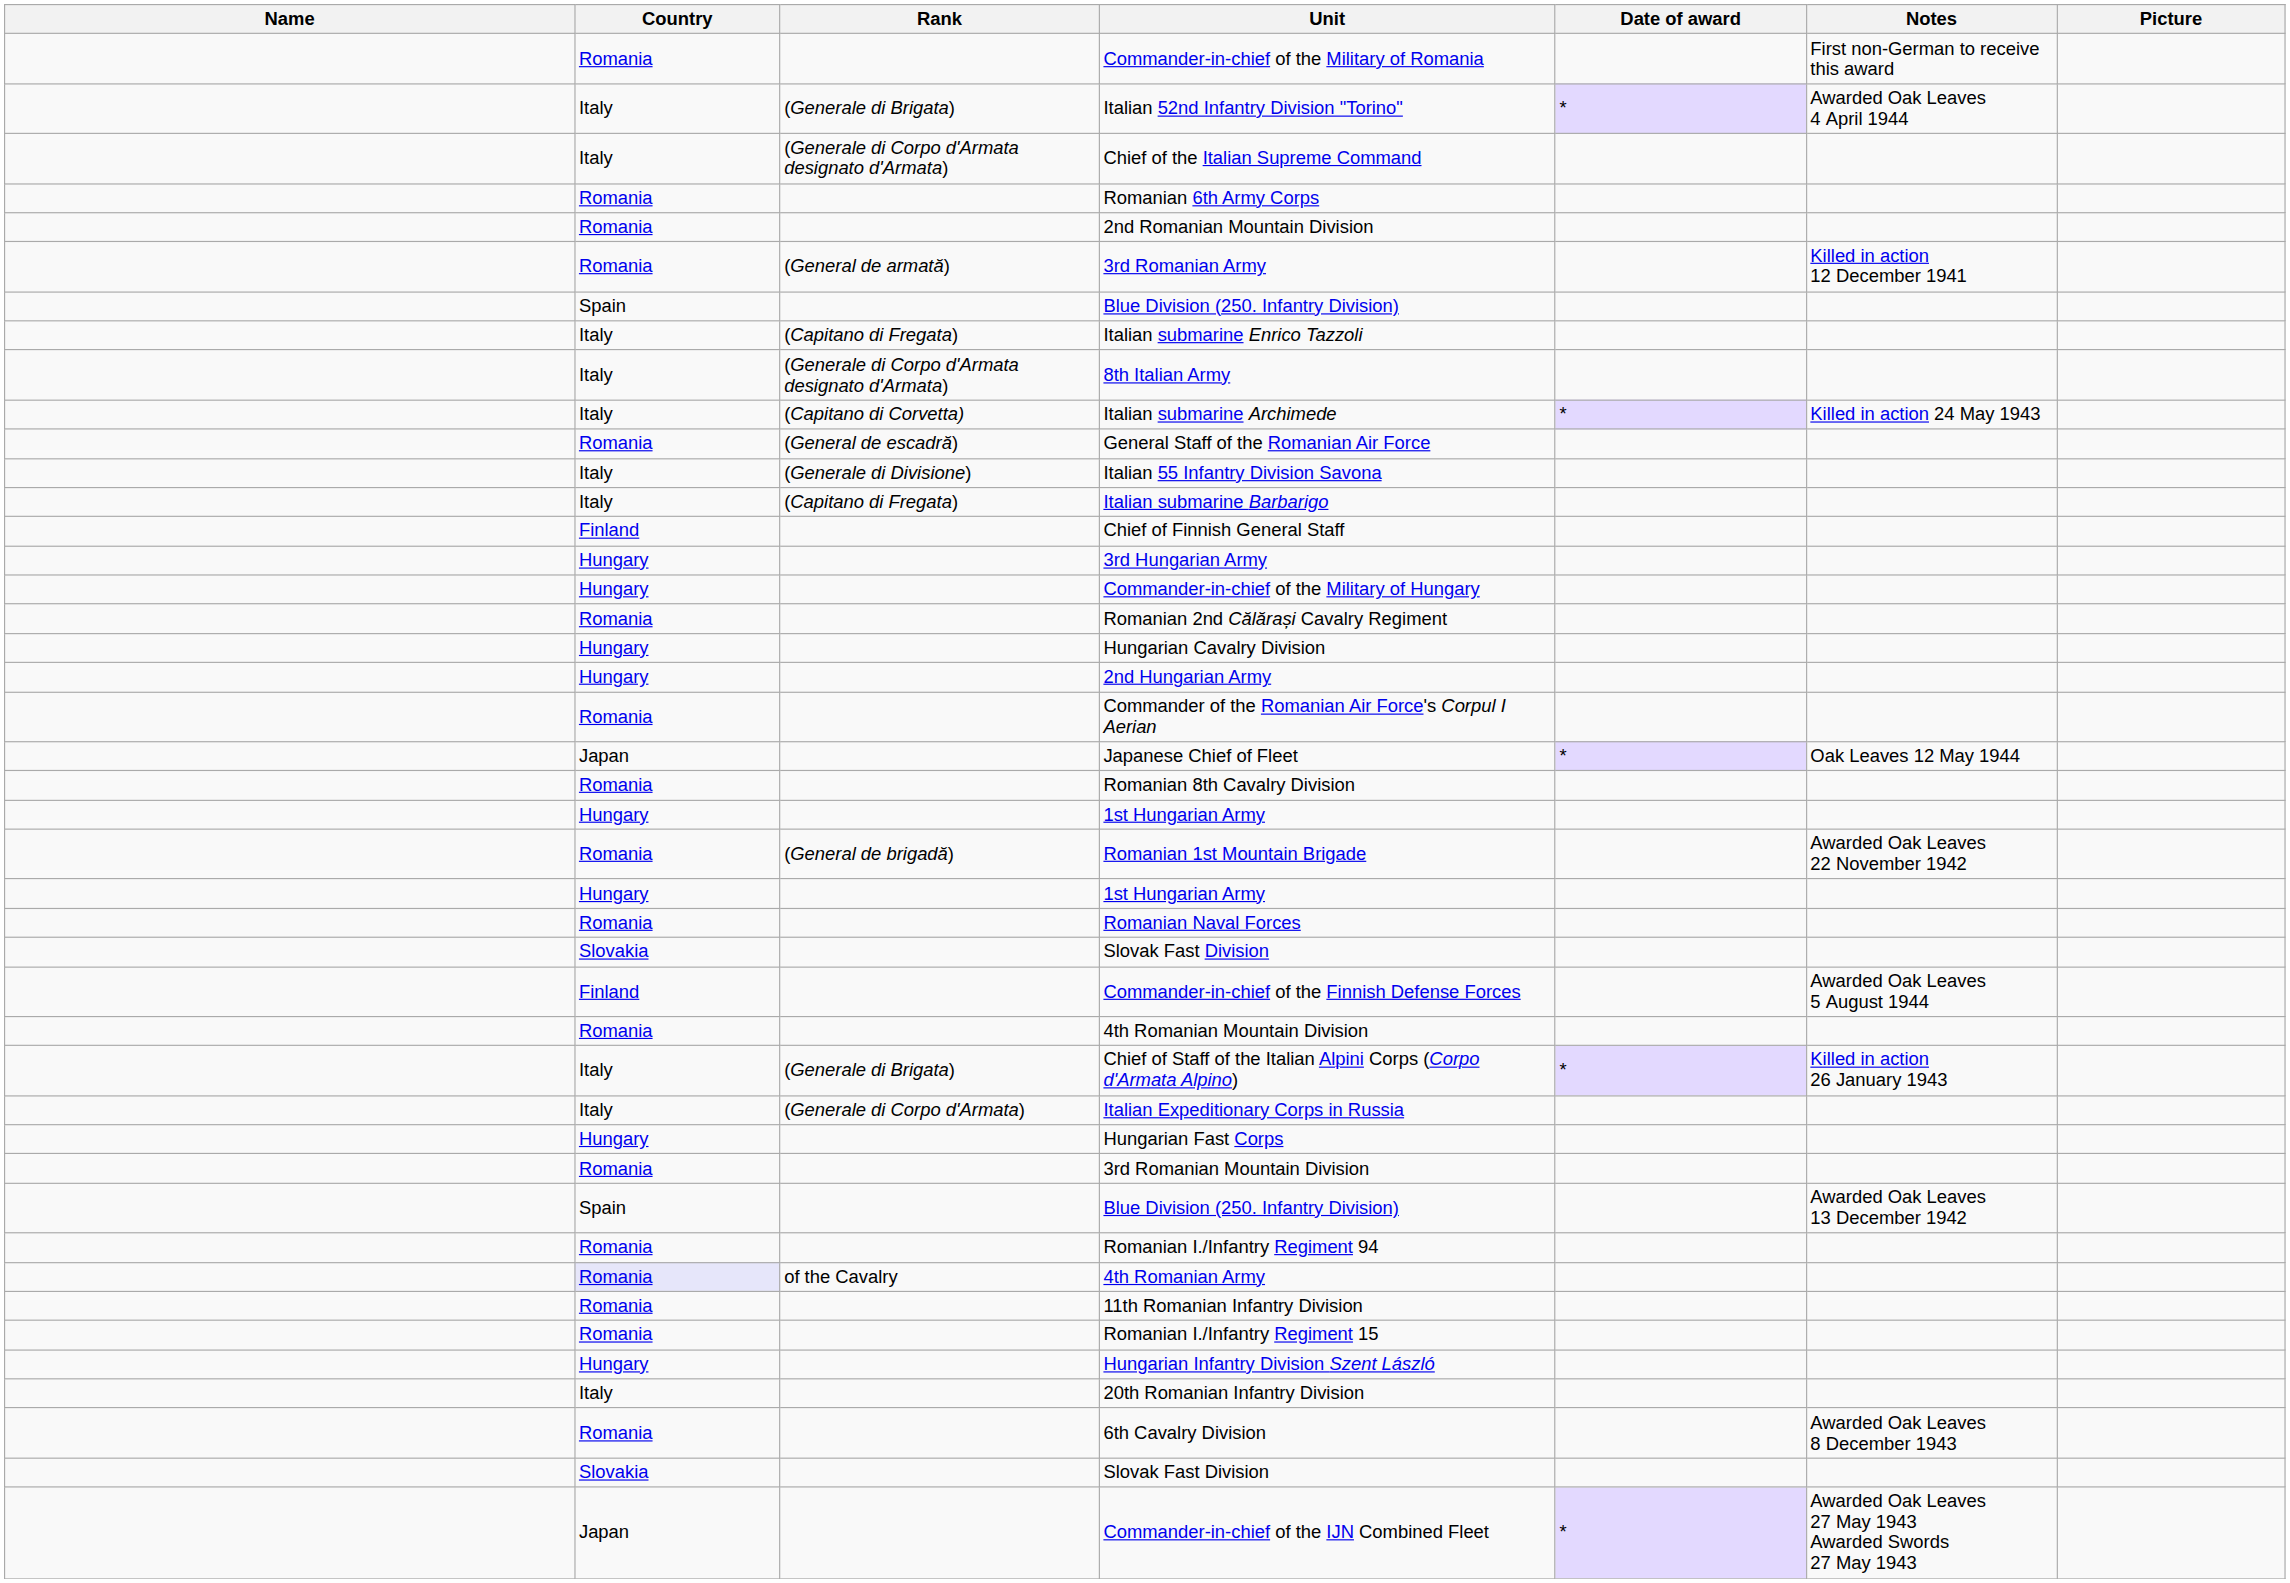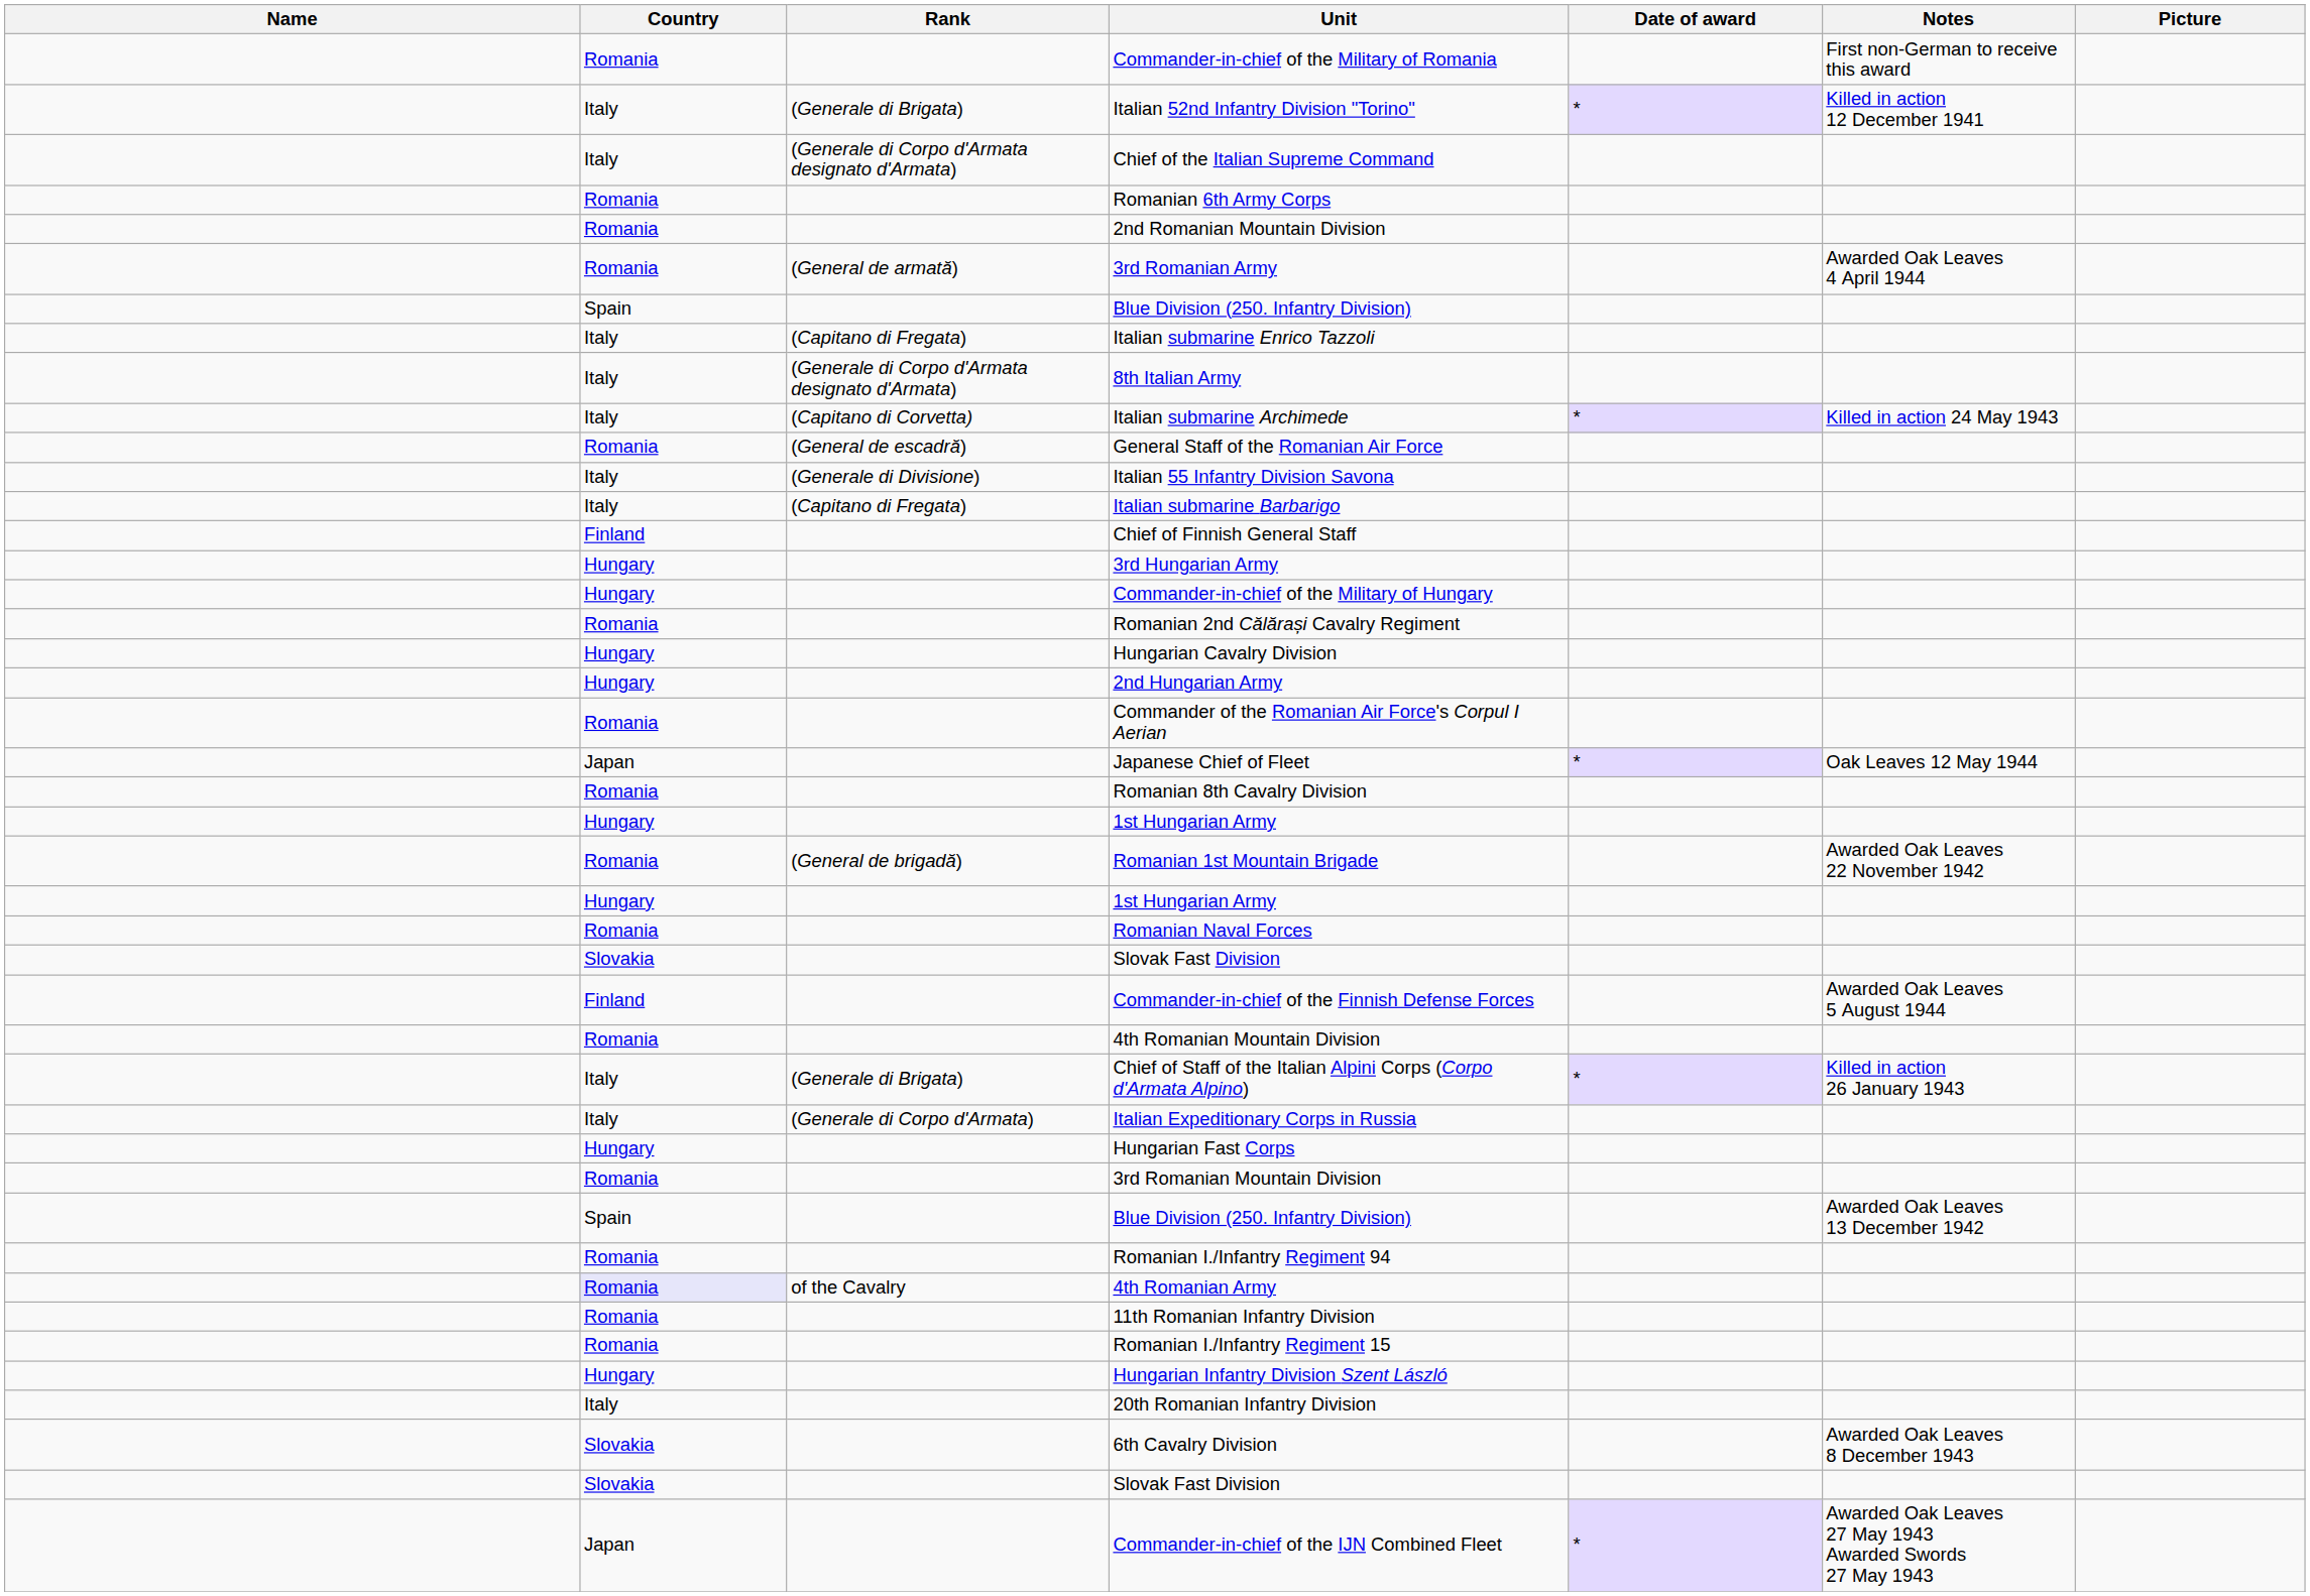Italian 52nd Infantry Division "Torino" | Notes: Awarded Oak Leaves 4 April 1944 -> Killed in action 12 December 1941
3rd Romanian Army | Notes: Killed in action 12 December 1941 -> Awarded Oak Leaves 4 April 1944
6th Cavalry Division | Country: Romania -> Slovakia
